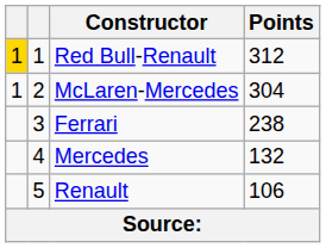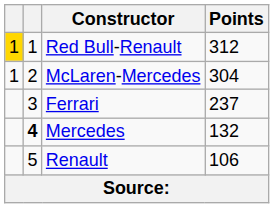Ferrari | Points: 238 -> 237
Mercedes | column 2: normal -> bold
